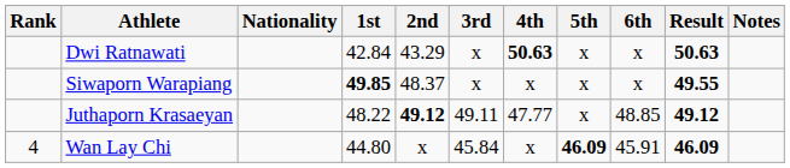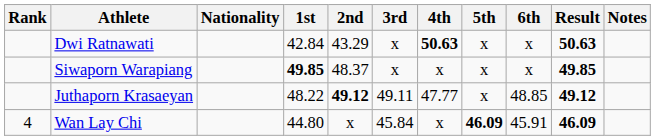Siwaporn Warapiang | Result: 49.55 -> 49.85
